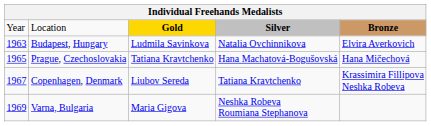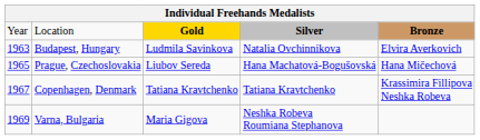Prague, Czechoslovakia | column 3: Tatiana Kravtchenko -> Liubov Sereda
Copenhagen, Denmark | column 3: Liubov Sereda -> Tatiana Kravtchenko
